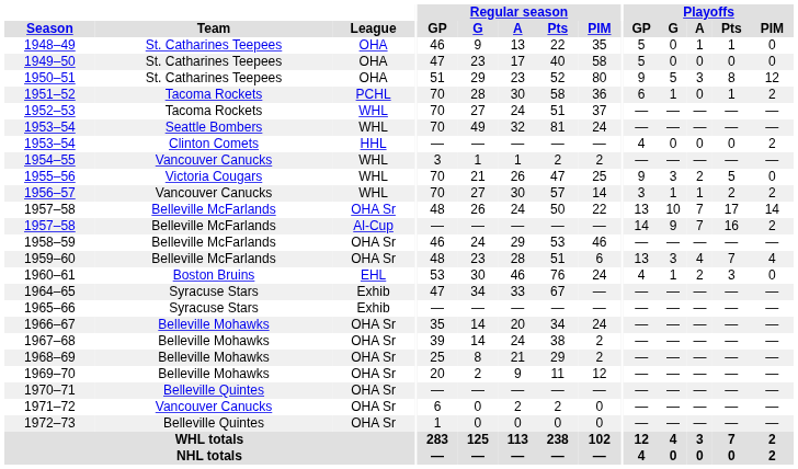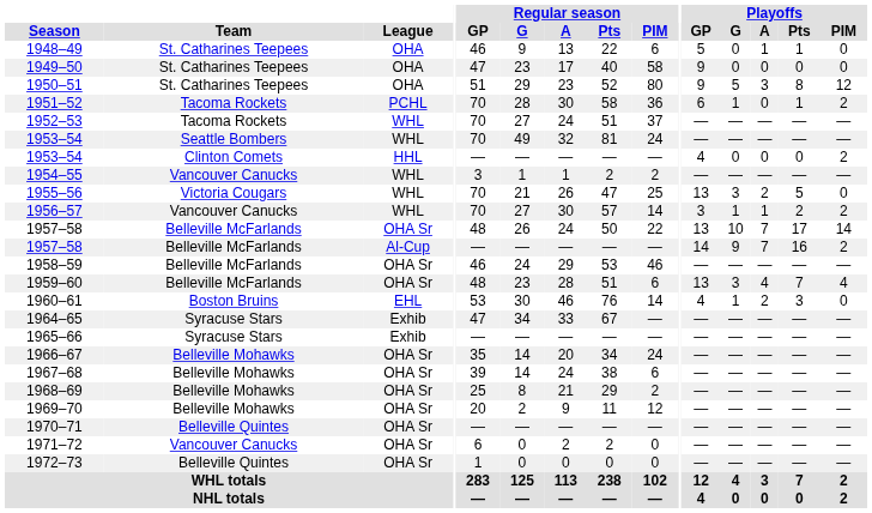1948–49 | Regular season / PIM: 35 -> 6
1949–50 | Playoffs / GP: 5 -> 9
1955–56 | Playoffs / GP: 9 -> 13
1960–61 | Regular season / PIM: 24 -> 14
1967–68 | Regular season / PIM: 2 -> 6
